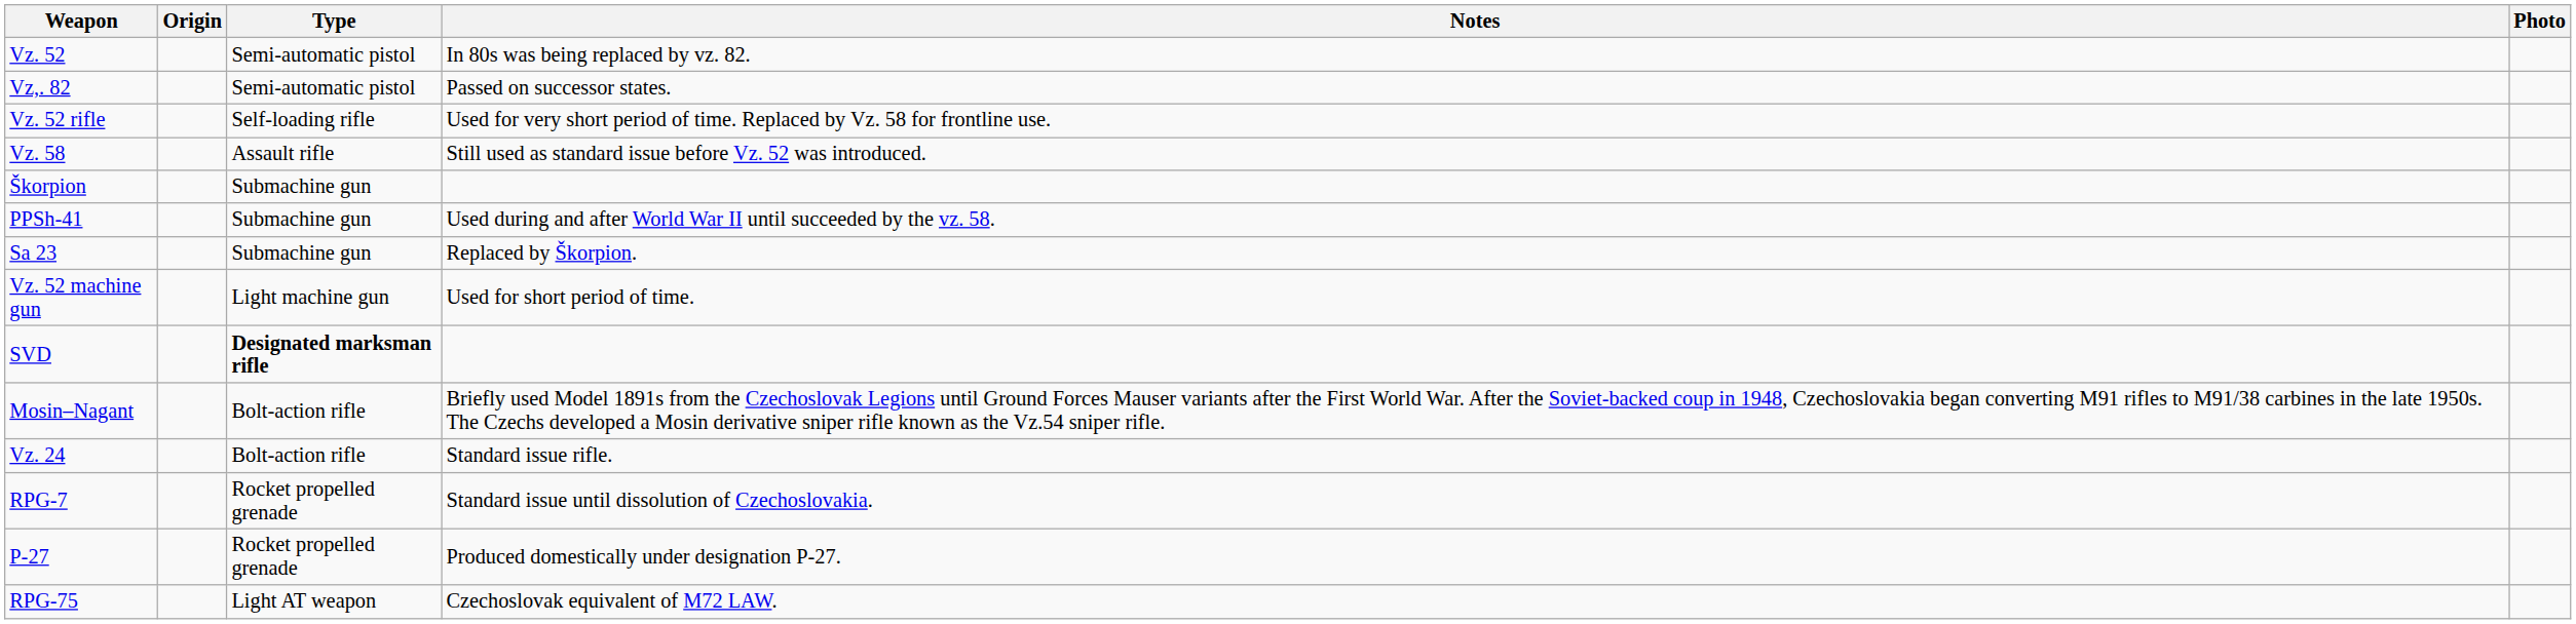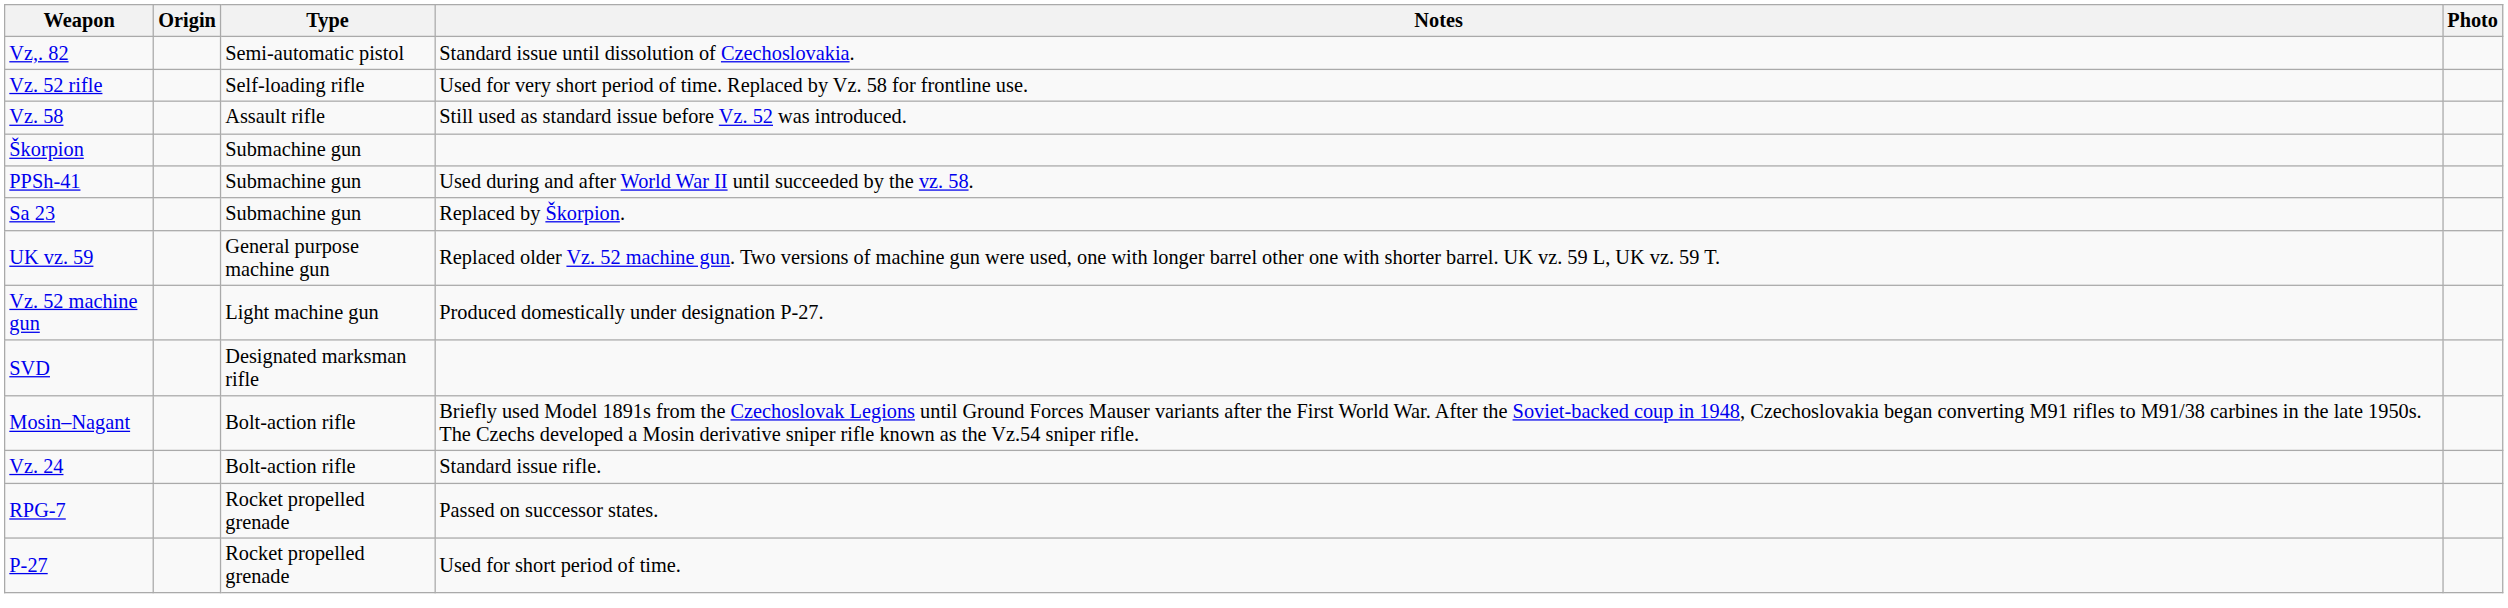- row: Vz. 52 | Semi-automatic pistol | In 80s was being replaced by vz. 82.
Vz,. 82 | Notes: Passed on successor states. -> Standard issue until dissolution of Czechoslovakia.
+ row: UK vz. 59 | General purpose machine gun | Replaced older Vz. 52 machine gun. Two versions of machine gun were used, one with longer barrel other one with shorter barrel. UK vz. 59 L, UK vz. 59 T.
Vz. 52 machine gun | Notes: Used for short period of time. -> Produced domestically under designation P-27.
SVD | Type: bold -> normal
RPG-7 | Notes: Standard issue until dissolution of Czechoslovakia. -> Passed on successor states.
P-27 | Notes: Produced domestically under designation P-27. -> Used for short period of time.
- row: RPG-75 | Light AT weapon | Czechoslovak equivalent of M72 LAW.
